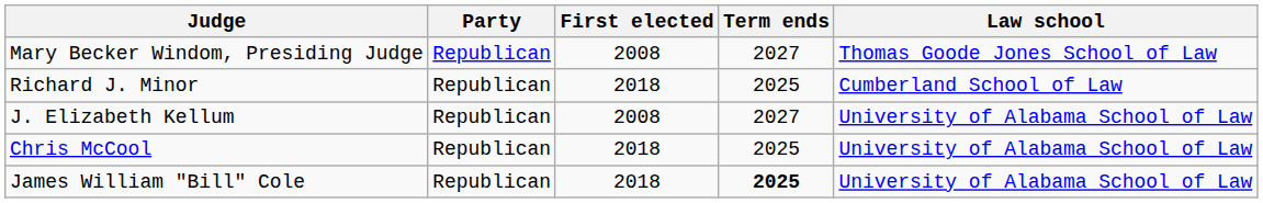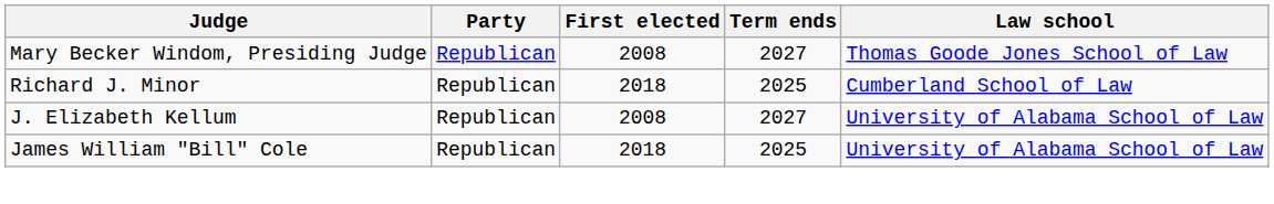- row: Chris McCool | Republican | 2018 | 2025 | University of Alabama School of Law
James William "Bill" Cole | Term ends: bold -> normal
